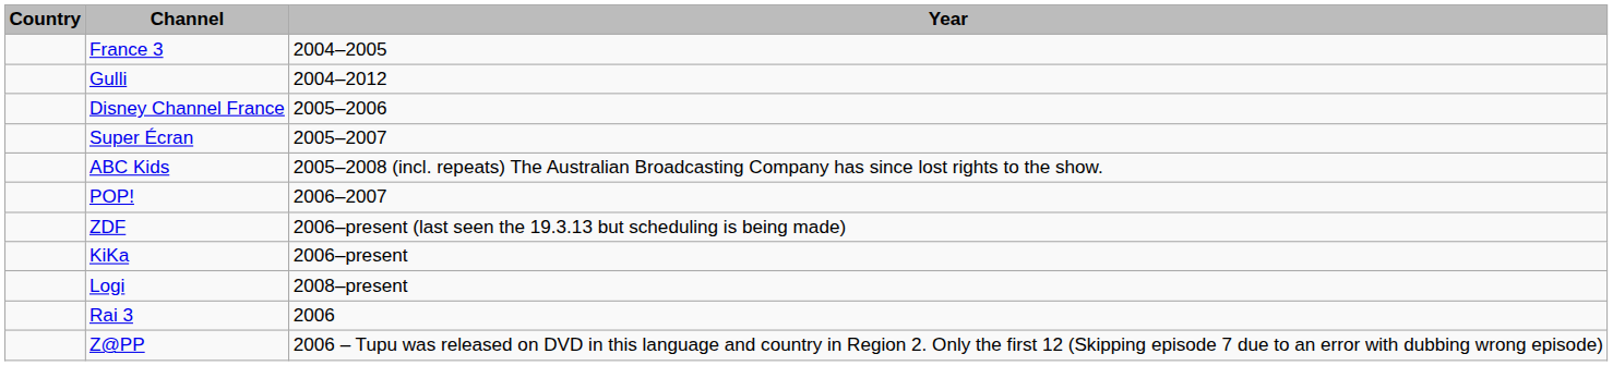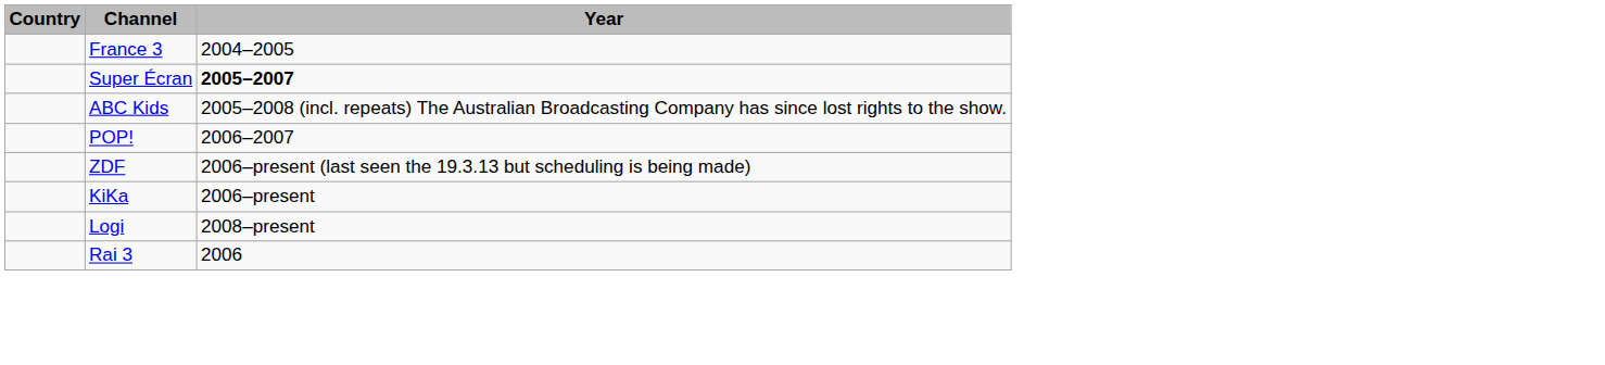- row: Gulli | 2004–2012
- row: Disney Channel France | 2005–2006
Super Écran | Year: normal -> bold
- row: Z@PP | 2006 – Tupu was released on DVD in this language and country in Region 2. Only the first 12 (Skipping episode 7 due to an error with dubbing wrong episode)
